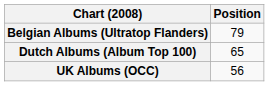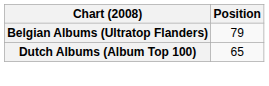- row: UK Albums (OCC) | 56
